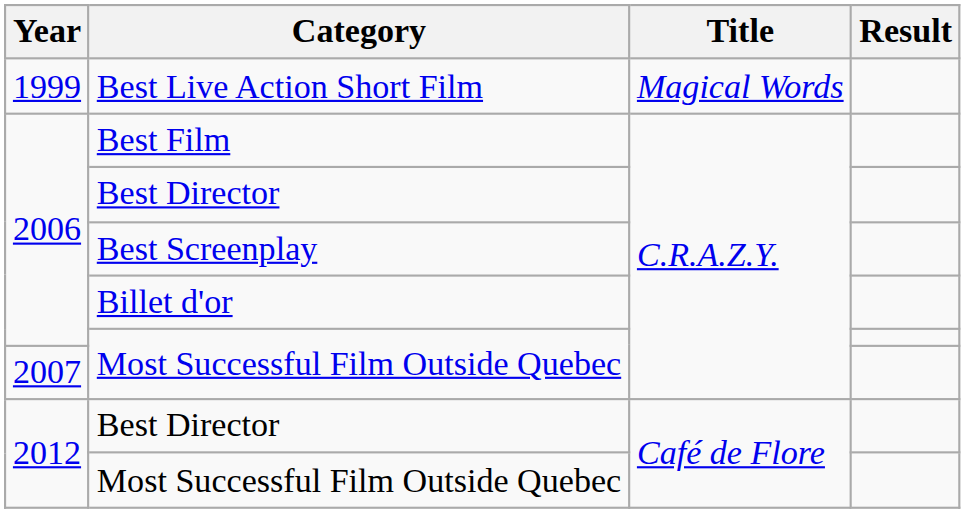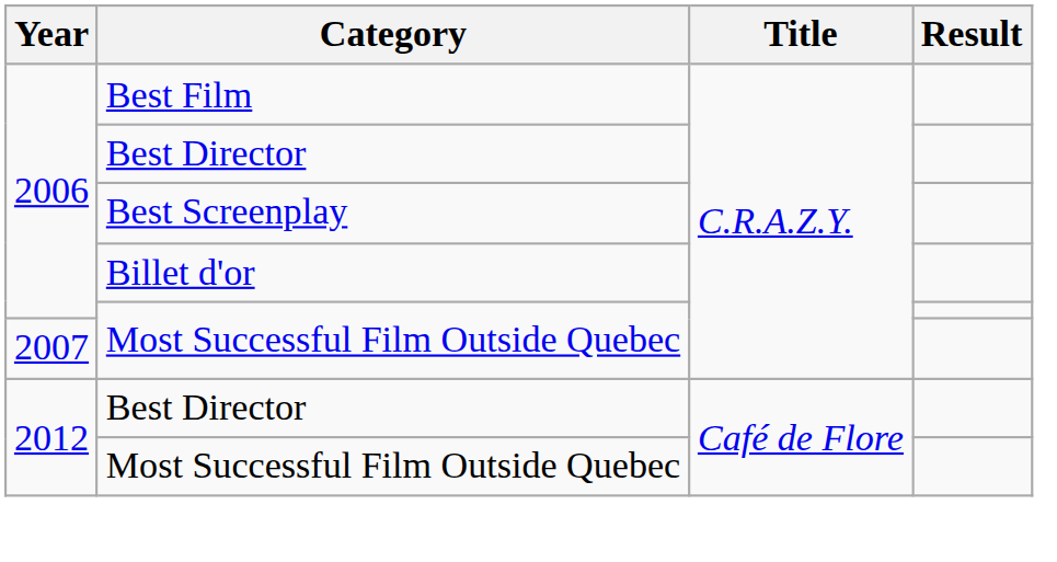- row: 1999 | Best Live Action Short Film | Magical Words
